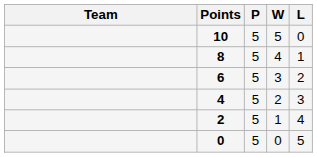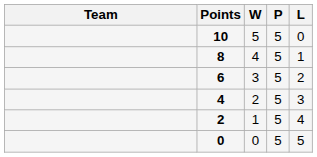columns swapped: P <-> W
